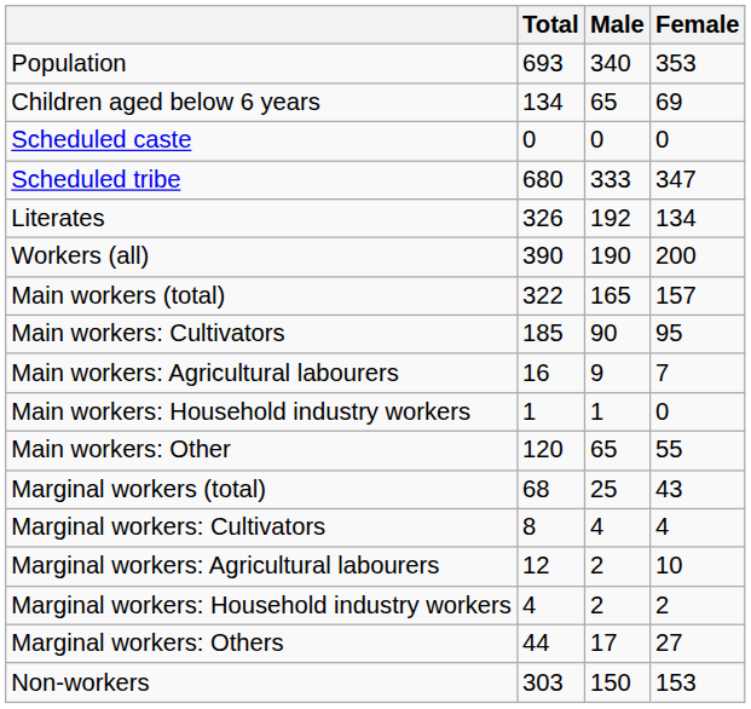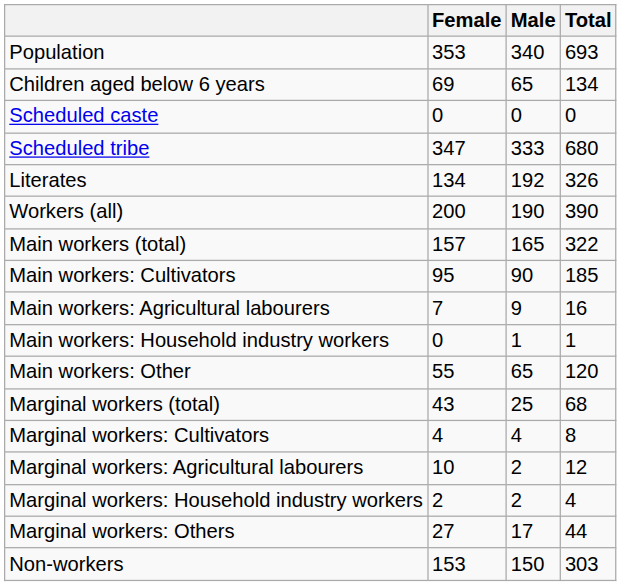columns swapped: Total <-> Female
